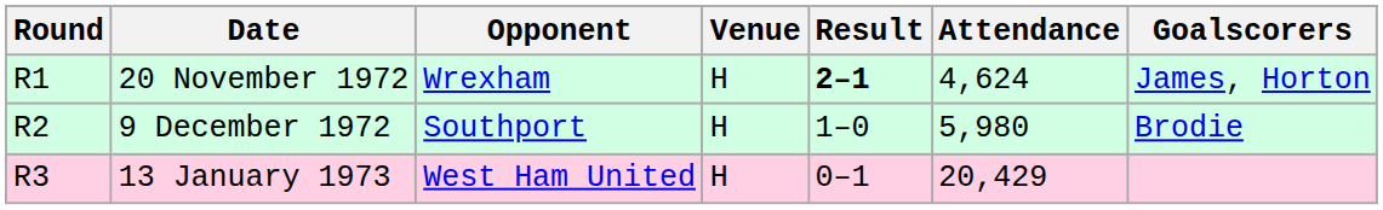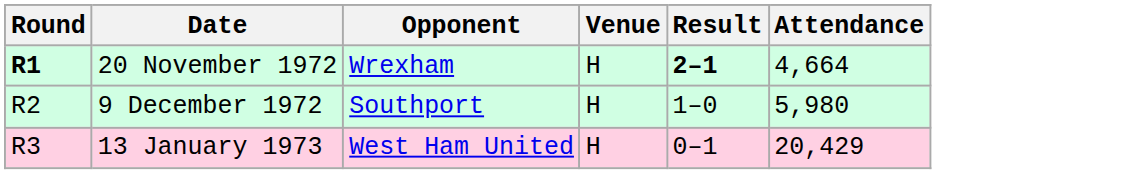- column: Goalscorers | James, Horton | Brodie
20 November 1972 | Round: normal -> bold
20 November 1972 | Attendance: 4,624 -> 4,664
